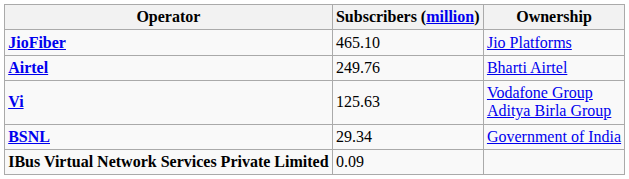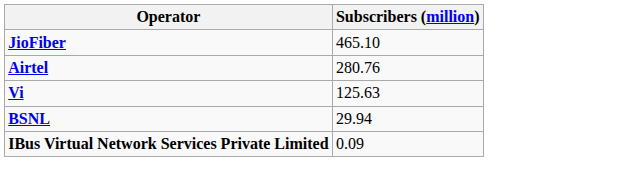- column: Ownership | Jio Platforms | Bharti Airtel | Vodafone Group Aditya Birla Group | Government of India
Airtel | Subscribers (million): 249.76 -> 280.76
BSNL | Subscribers (million): 29.34 -> 29.94
